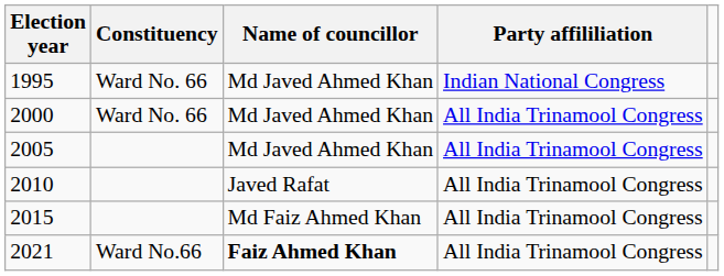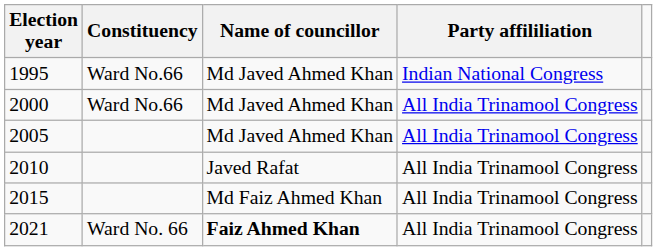1995 | Constituency: Ward No. 66 -> Ward No.66
2000 | Constituency: Ward No. 66 -> Ward No.66
2021 | Constituency: Ward No.66 -> Ward No. 66
